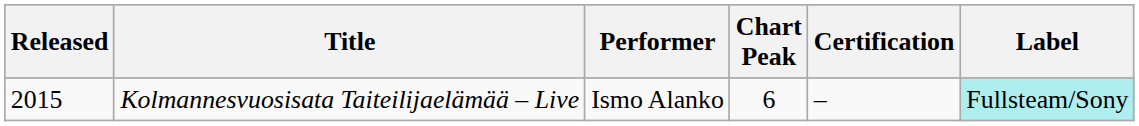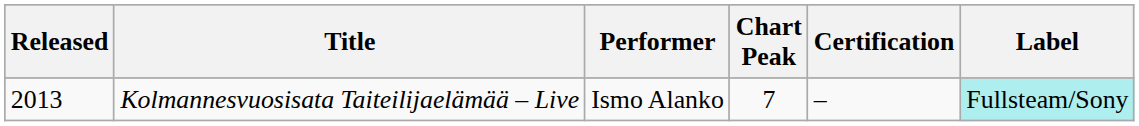Kolmannesvuosisata Taiteilijaelämää – Live | Released: 2015 -> 2013
Kolmannesvuosisata Taiteilijaelämää – Live | Chart Peak: 6 -> 7
